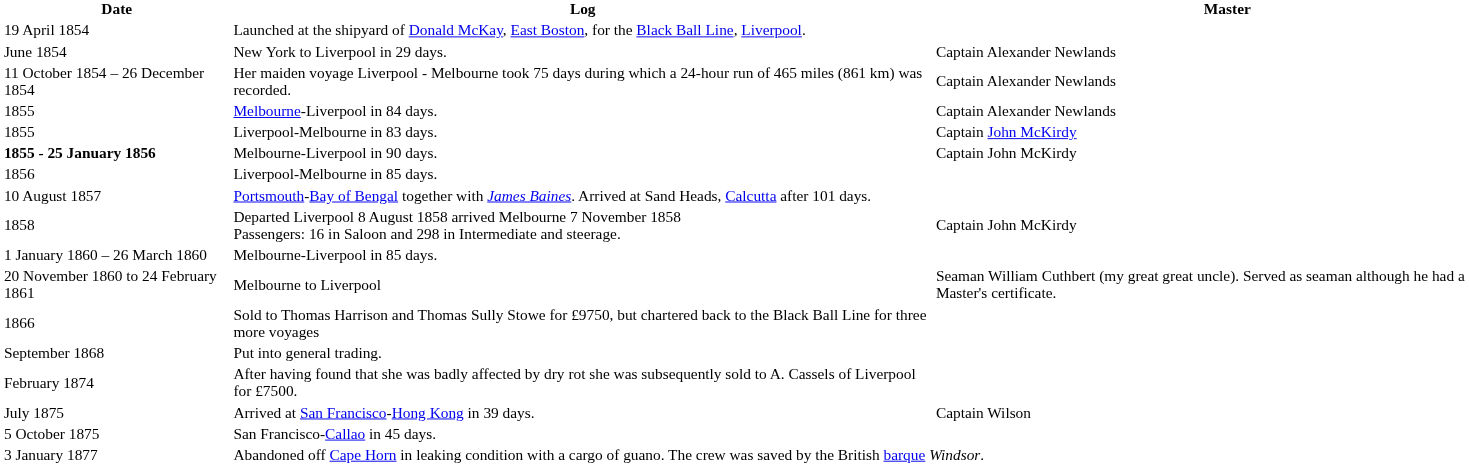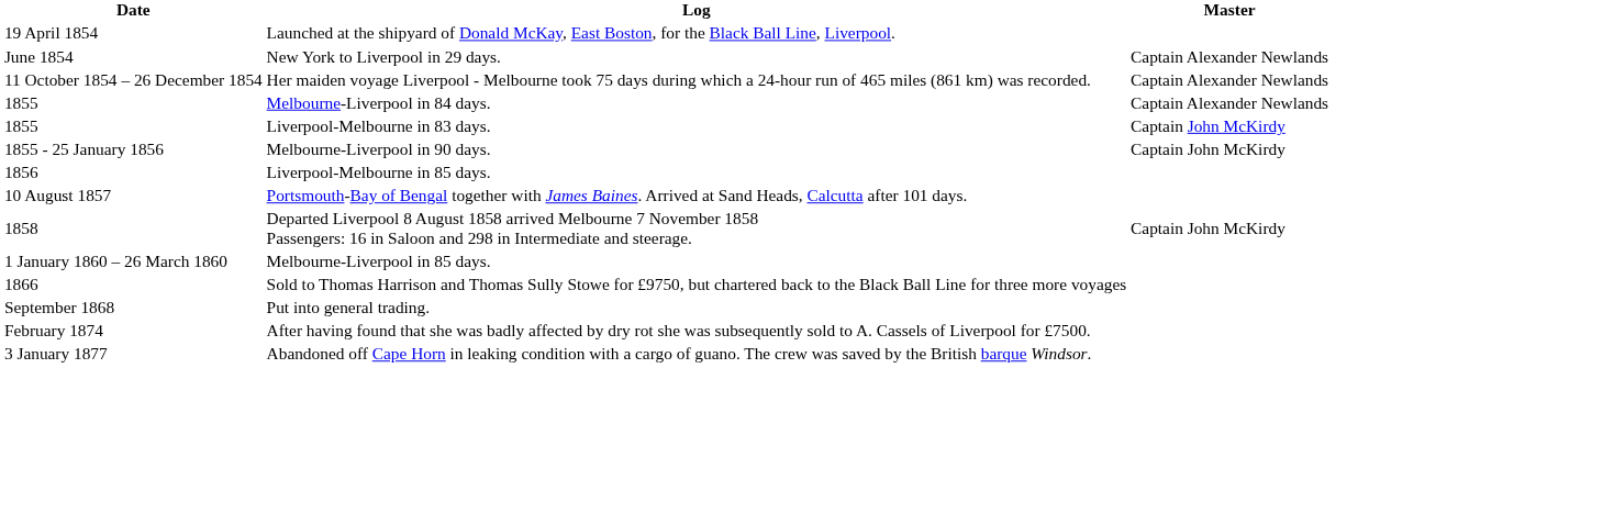Melbourne-Liverpool in 90 days. | Date: bold -> normal
- row: 20 November 1860 to 24 February 1861 | Melbourne to Liverpool | Seaman William Cuthbert (my great great uncle). Served as seaman although he had a Master's certificate.
- row: July 1875 | Arrived at San Francisco-Hong Kong in 39 days. | Captain Wilson
- row: 5 October 1875 | San Francisco-Callao in 45 days.
